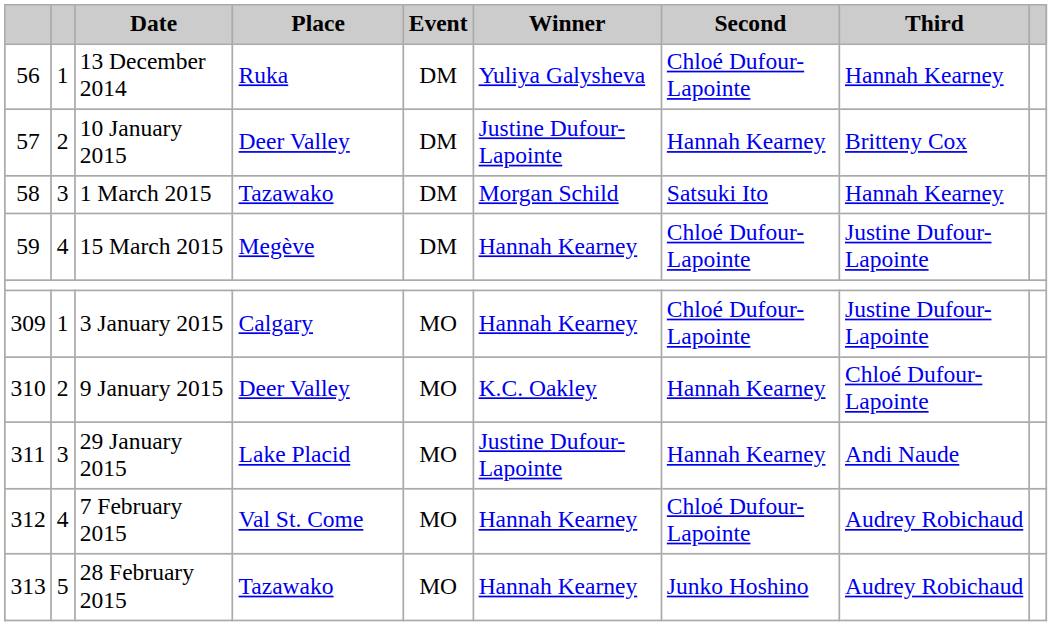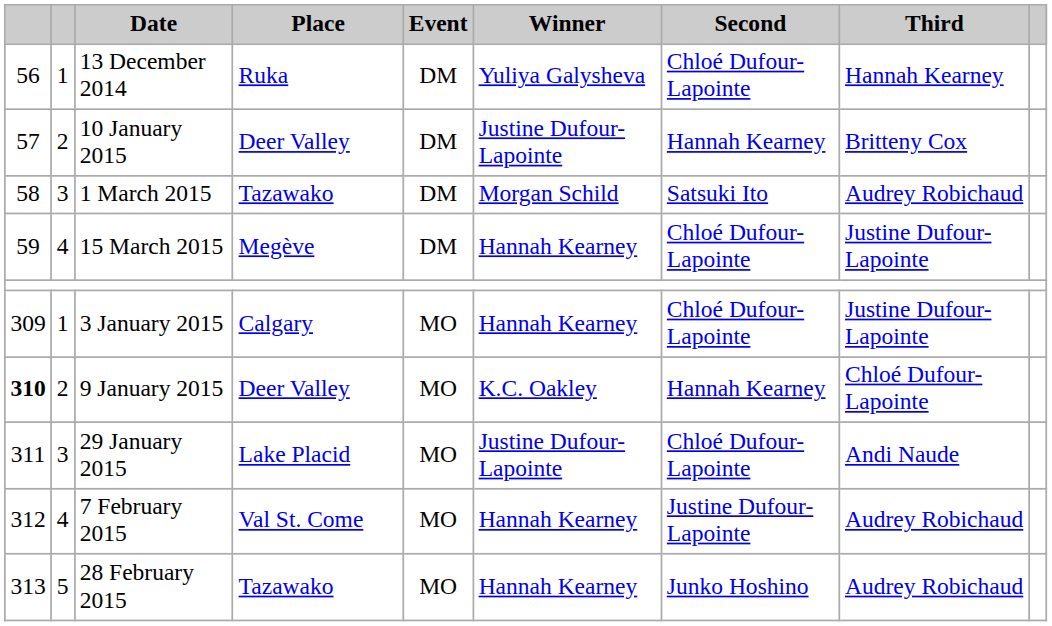1 March 2015 | Third: Hannah Kearney -> Audrey Robichaud
9 January 2015 | column 1: normal -> bold
29 January 2015 | Second: Hannah Kearney -> Chloé Dufour-Lapointe
7 February 2015 | Second: Chloé Dufour-Lapointe -> Justine Dufour-Lapointe
